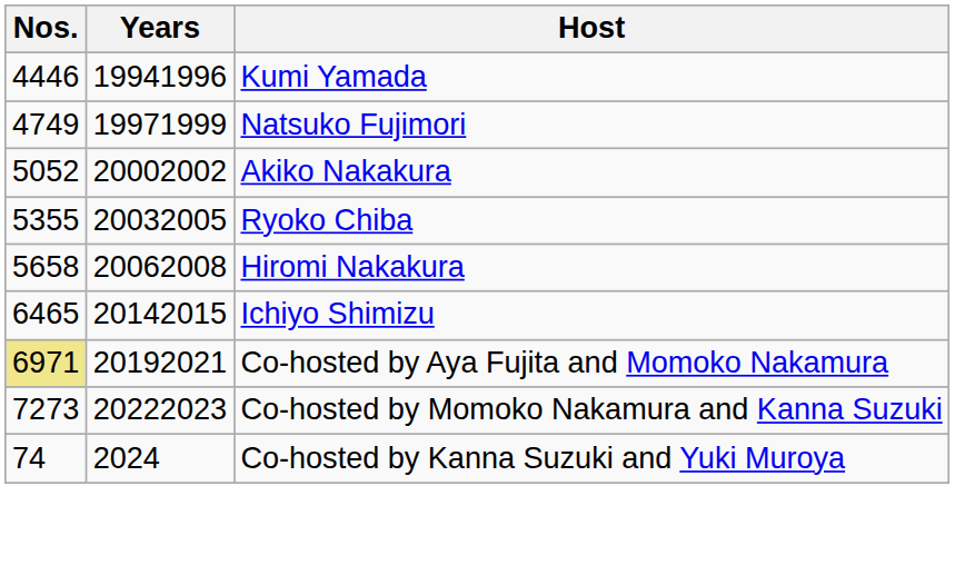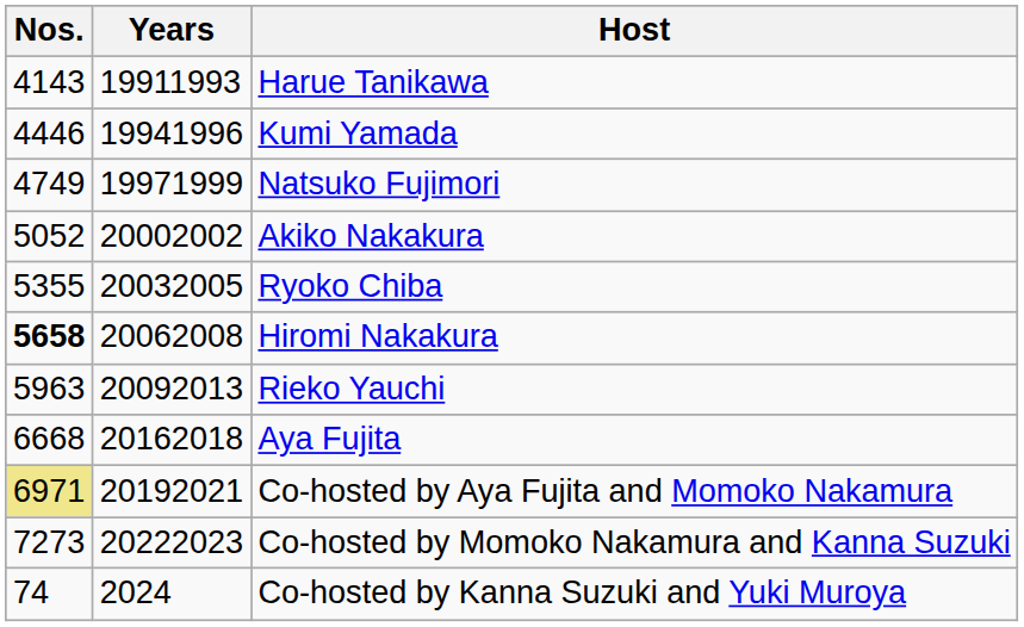+ row: 4143 | 19911993 | Harue Tanikawa
Hiromi Nakakura | Nos.: normal -> bold
+ row: 5963 | 20092013 | Rieko Yauchi
- row: 6465 | 20142015 | Ichiyo Shimizu
+ row: 6668 | 20162018 | Aya Fujita
